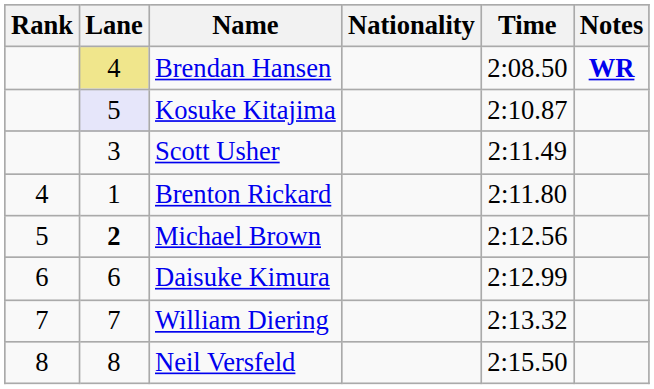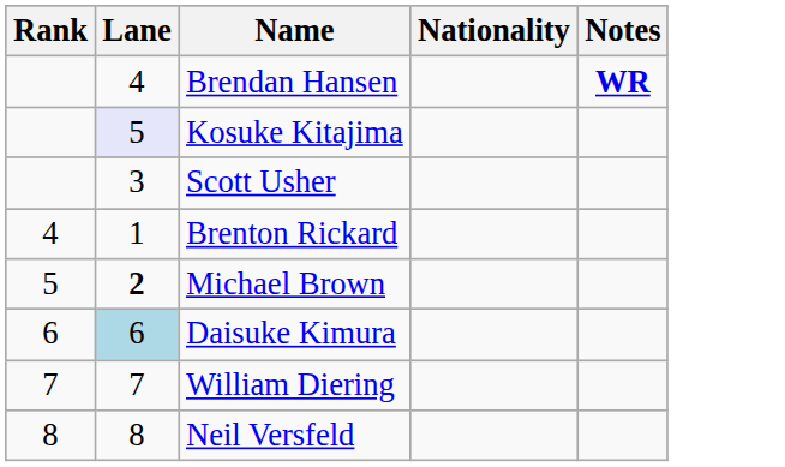- column: Time | 2:08.50 | 2:10.87 | 2:11.49 | 2:11.80 | 2:12.56 | 2:12.99 | 2:13.32 | 2:15.50
Brendan Hansen | Lane: khaki background -> no background
Daisuke Kimura | Lane: no background -> lightblue background
